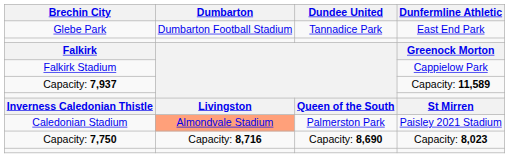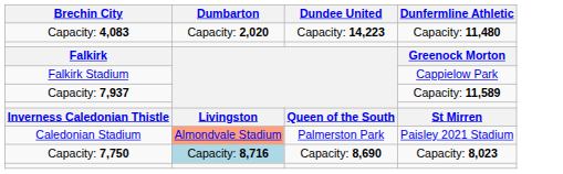- row: Glebe Park | Dumbarton Football Stadium | Tannadice Park | East End Park
+ row: Capacity: 4,083 | Capacity: 2,020 | Capacity: 14,223 | Capacity: 11,480
Capacity: 7,750 | Dumbarton: no background -> lightblue background
